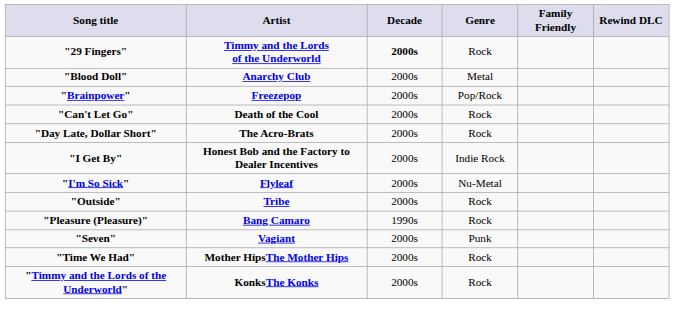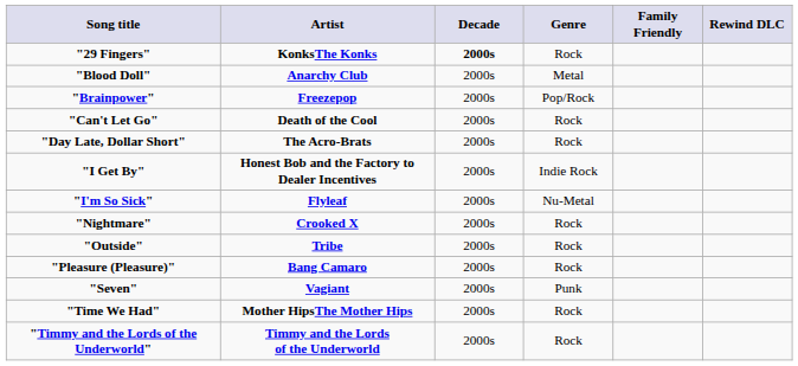"29 Fingers" | Artist: Timmy and the Lords of the Underworld -> KonksThe Konks
+ row: "Nightmare" | Crooked X | 2000s | Rock
"Pleasure (Pleasure)" | Decade: 1990s -> 2000s
"Timmy and the Lords of the Underworld" | Artist: KonksThe Konks -> Timmy and the Lords of the Underworld
